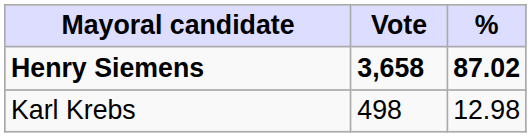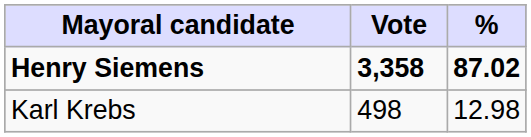Henry Siemens | Vote: 3,658 -> 3,358
